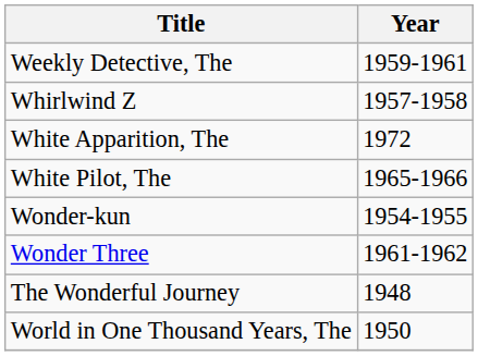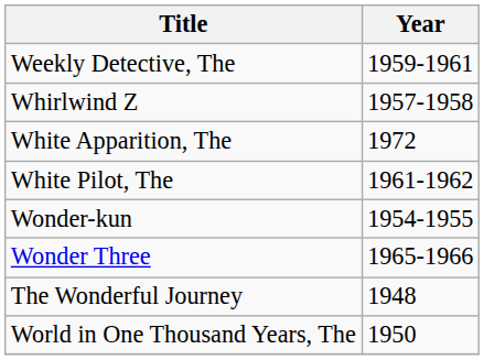White Pilot, The | Year: 1965-1966 -> 1961-1962
Wonder Three | Year: 1961-1962 -> 1965-1966
